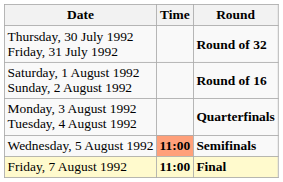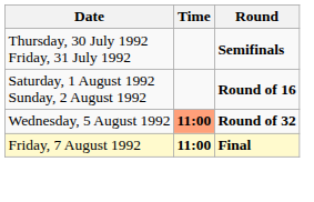Thursday, 30 July 1992 Friday, 31 July 1992 | Round: Round of 32 -> Semifinals
- row: Monday, 3 August 1992 Tuesday, 4 August 1992 | Quarterfinals
Wednesday, 5 August 1992 | Round: Semifinals -> Round of 32
